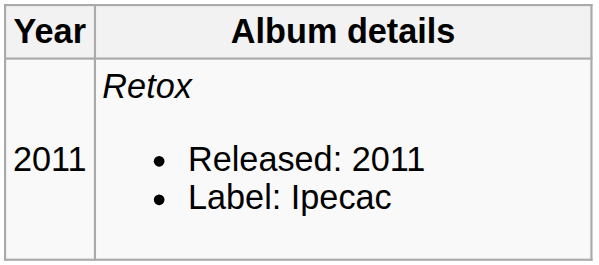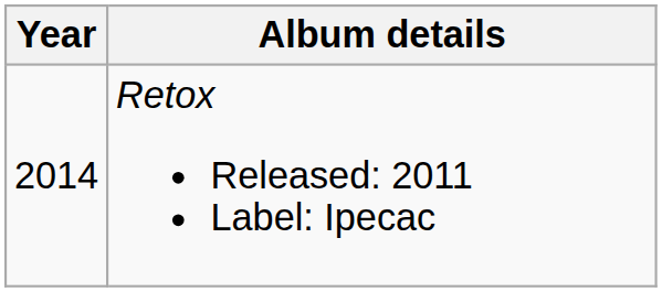Retox Released: 2011 Label: Ipecac | Year: 2011 -> 2014
